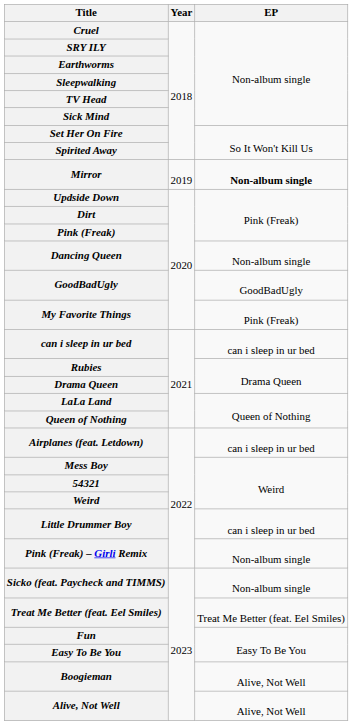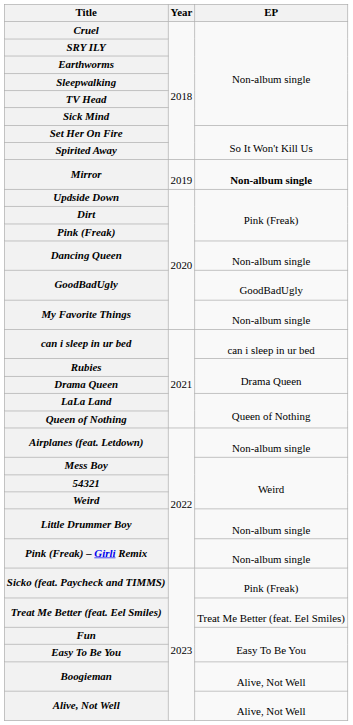My Favorite Things | EP: Pink (Freak) -> Non-album single
Airplanes (feat. Letdown) | EP: can i sleep in ur bed -> Non-album single
Little Drummer Boy | EP: can i sleep in ur bed -> Non-album single
Sicko (feat. Paycheck and TIMMS) | EP: Non-album single -> Pink (Freak)
